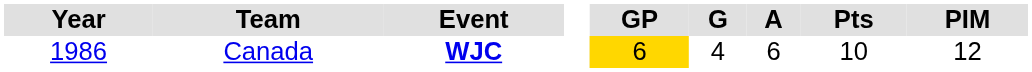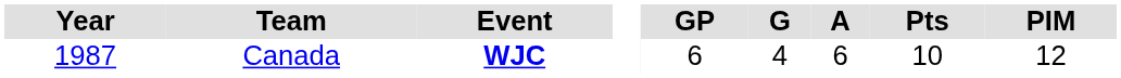Canada | Year: 1986 -> 1987
Canada | GP: gold background -> no background
